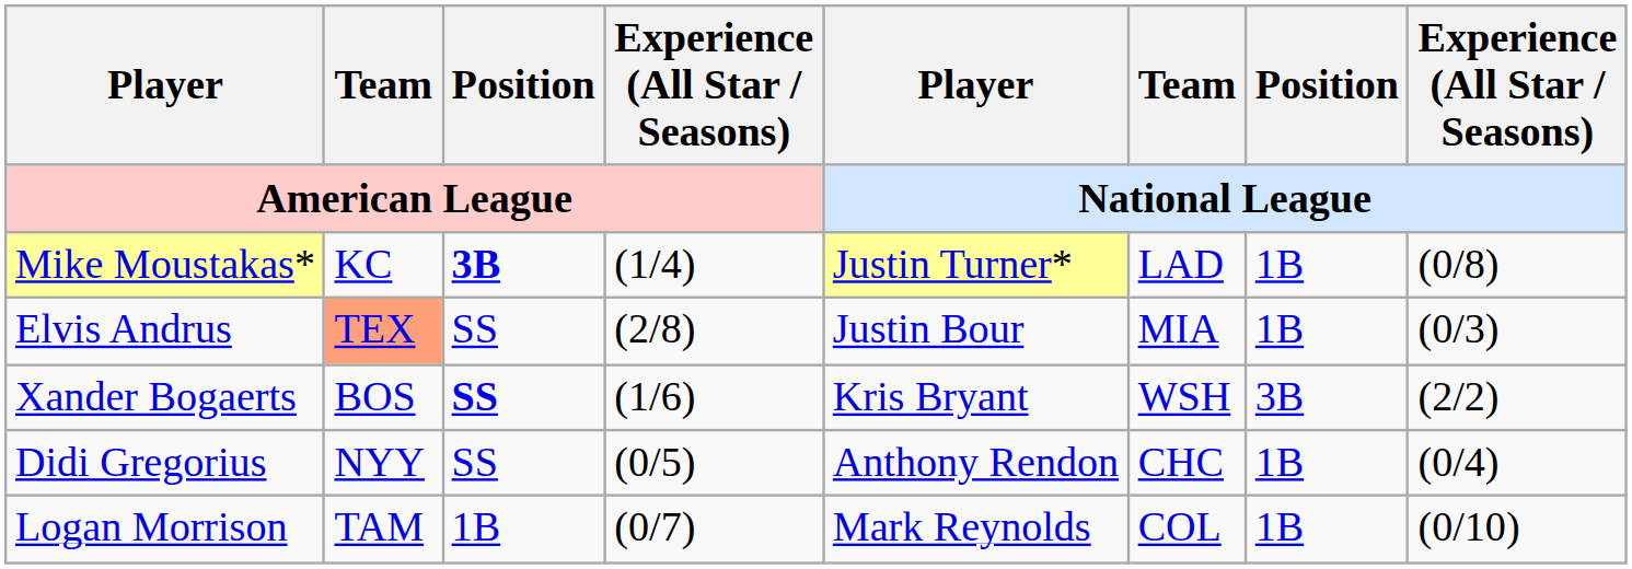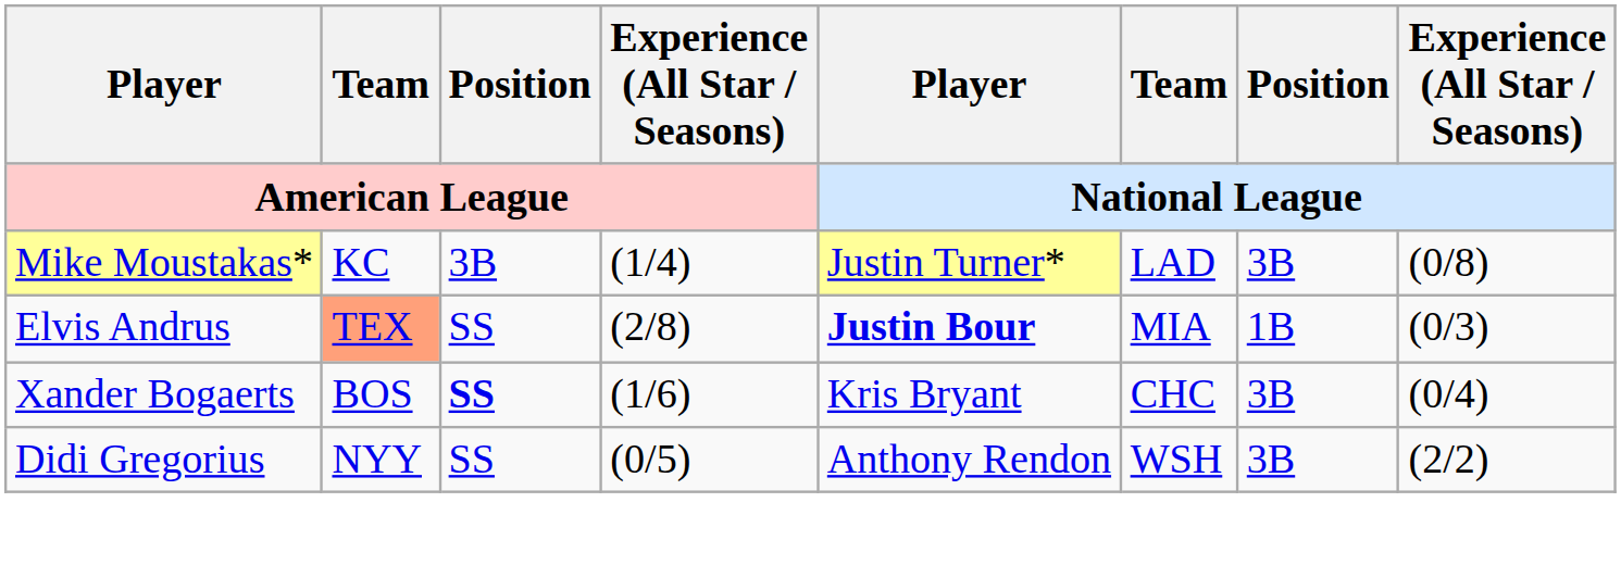Mike Moustakas* | Position / American League: bold -> normal
Mike Moustakas* | Position / National League: 1B -> 3B
Elvis Andrus | Player / National League: normal -> bold
Xander Bogaerts | Team / National League: WSH -> CHC
Xander Bogaerts | Experience (All Star / Seasons) / National League: (2/2) -> (0/4)
Didi Gregorius | Team / National League: CHC -> WSH
Didi Gregorius | Position / National League: 1B -> 3B
Didi Gregorius | Experience (All Star / Seasons) / National League: (0/4) -> (2/2)
- row: Logan Morrison | TAM | 1B | (0/7) | Mark Reynolds | COL | 1B | (0/10)
